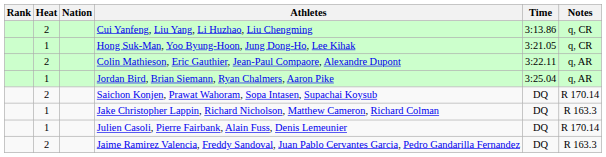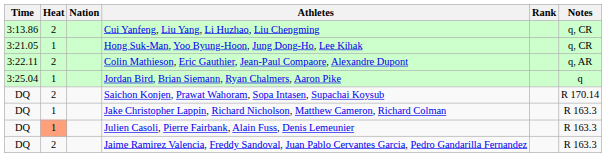columns swapped: Rank <-> Time
Jordan Bird, Brian Siemann, Ryan Chalmers, Aaron Pike | Notes: q, AR -> q
Julien Casoli, Pierre Fairbank, Alain Fuss, Denis Lemeunier | Heat: no background -> lightsalmon background
Julien Casoli, Pierre Fairbank, Alain Fuss, Denis Lemeunier | Notes: R 170.14 -> R 163.3
